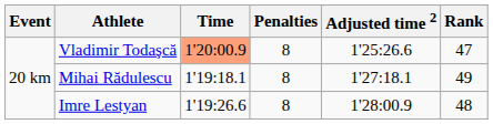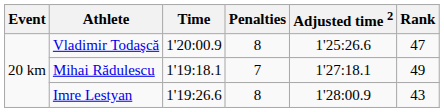Vladimir Todaşcă | Time: lightsalmon background -> no background
Mihai Rădulescu | Penalties: 8 -> 7
Imre Lestyan | Rank: 48 -> 43
